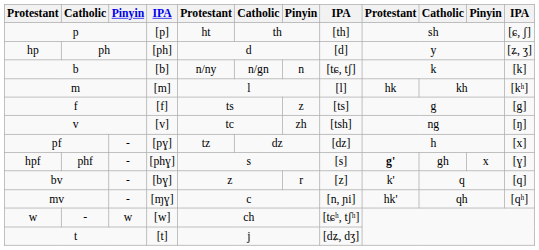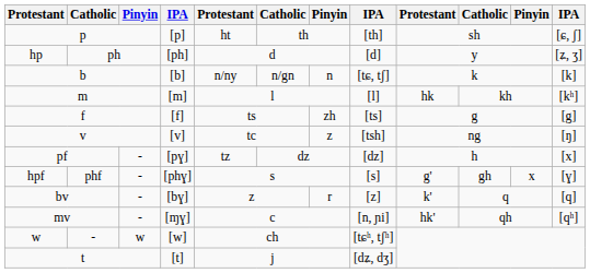f | column 7: z -> zh
v | column 7: zh -> z
hpf | column 9: bold -> normal
